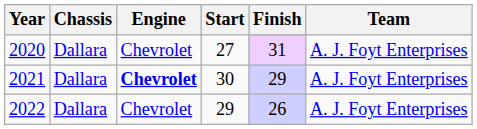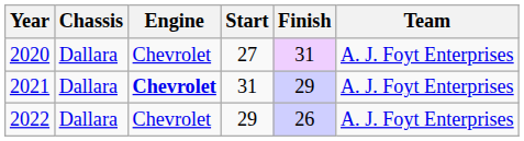2021 | Start: 30 -> 31
